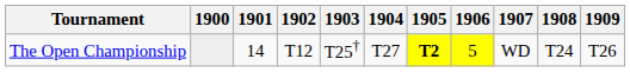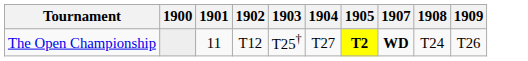- column: 1906 | 5
The Open Championship | 1901: 14 -> 11
The Open Championship | 1907: normal -> bold
